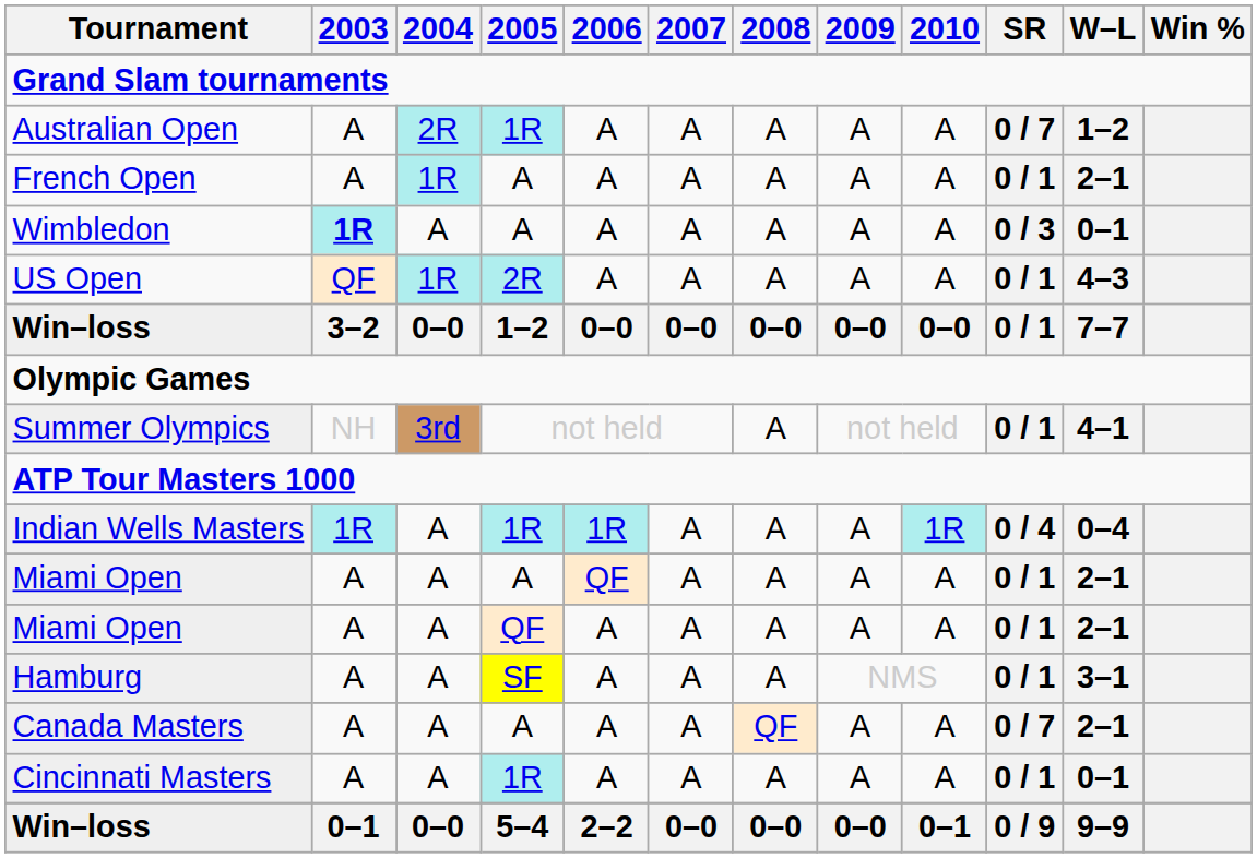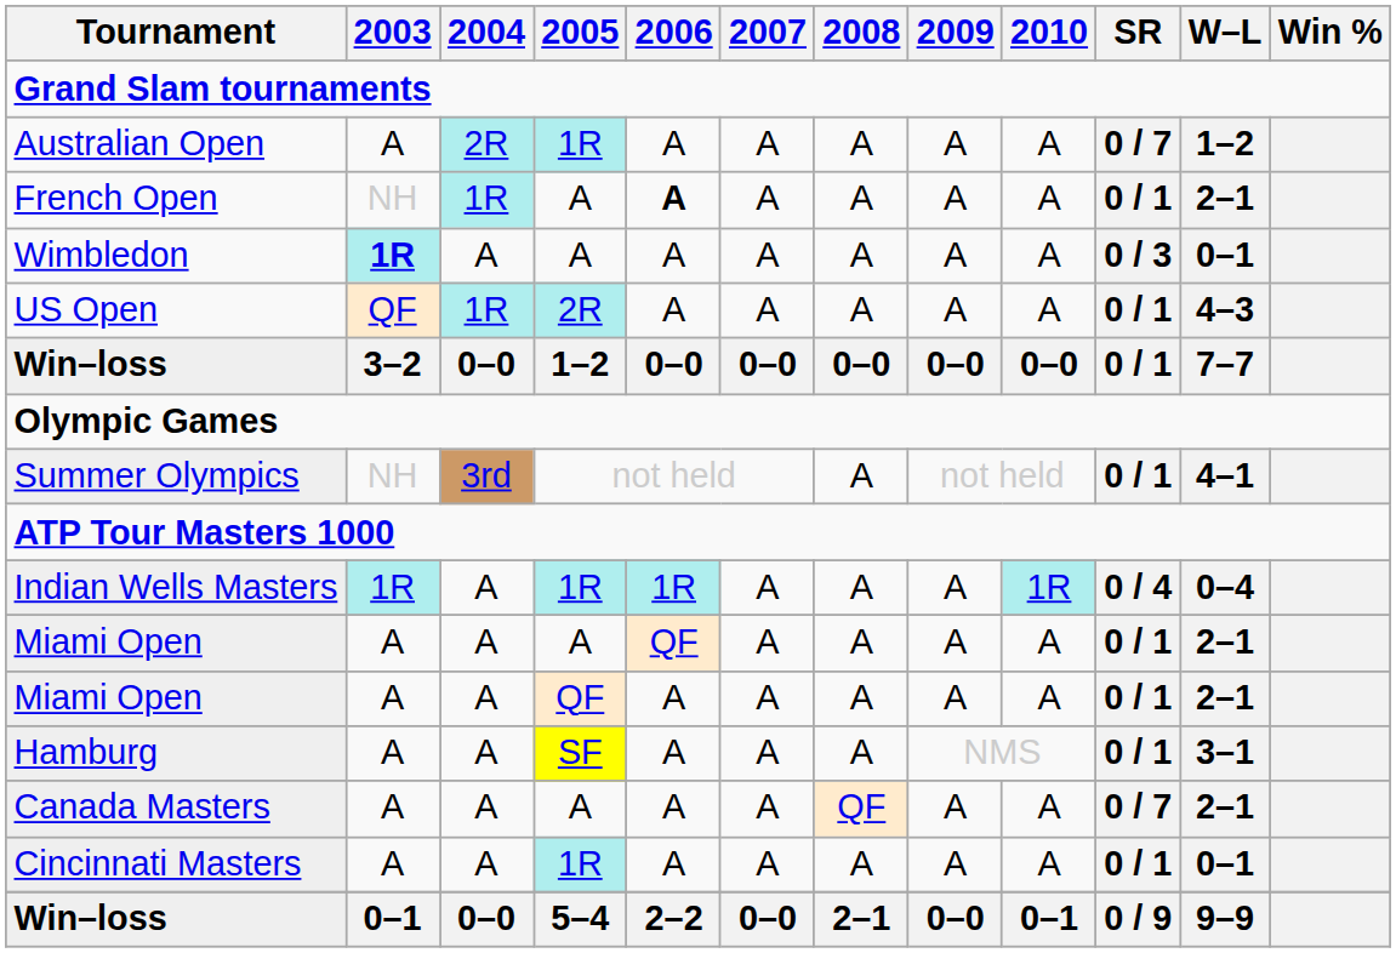French Open | 2003: A -> NH
French Open | 2006: normal -> bold
Win–loss / 5–4 | 2008: 0–0 -> 2–1
